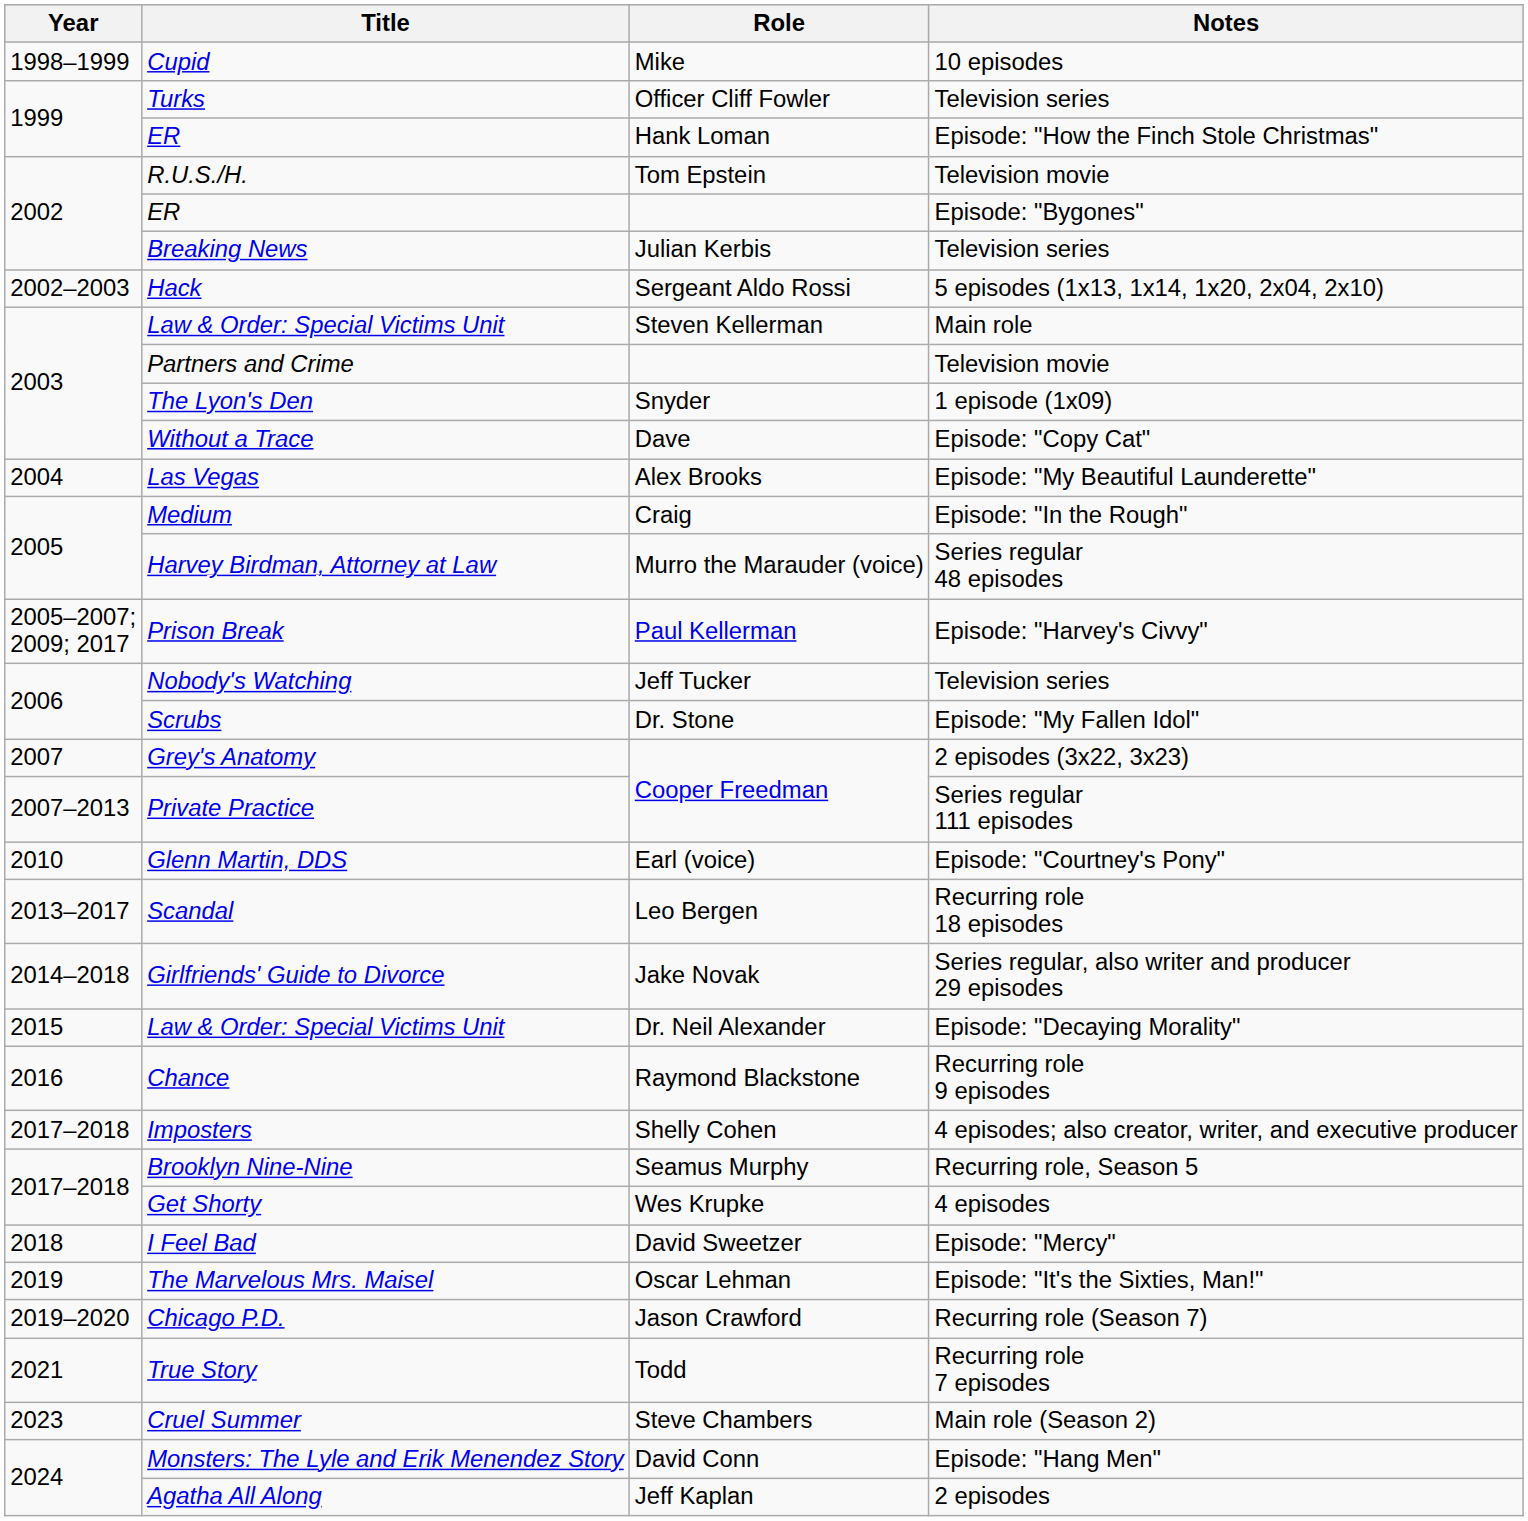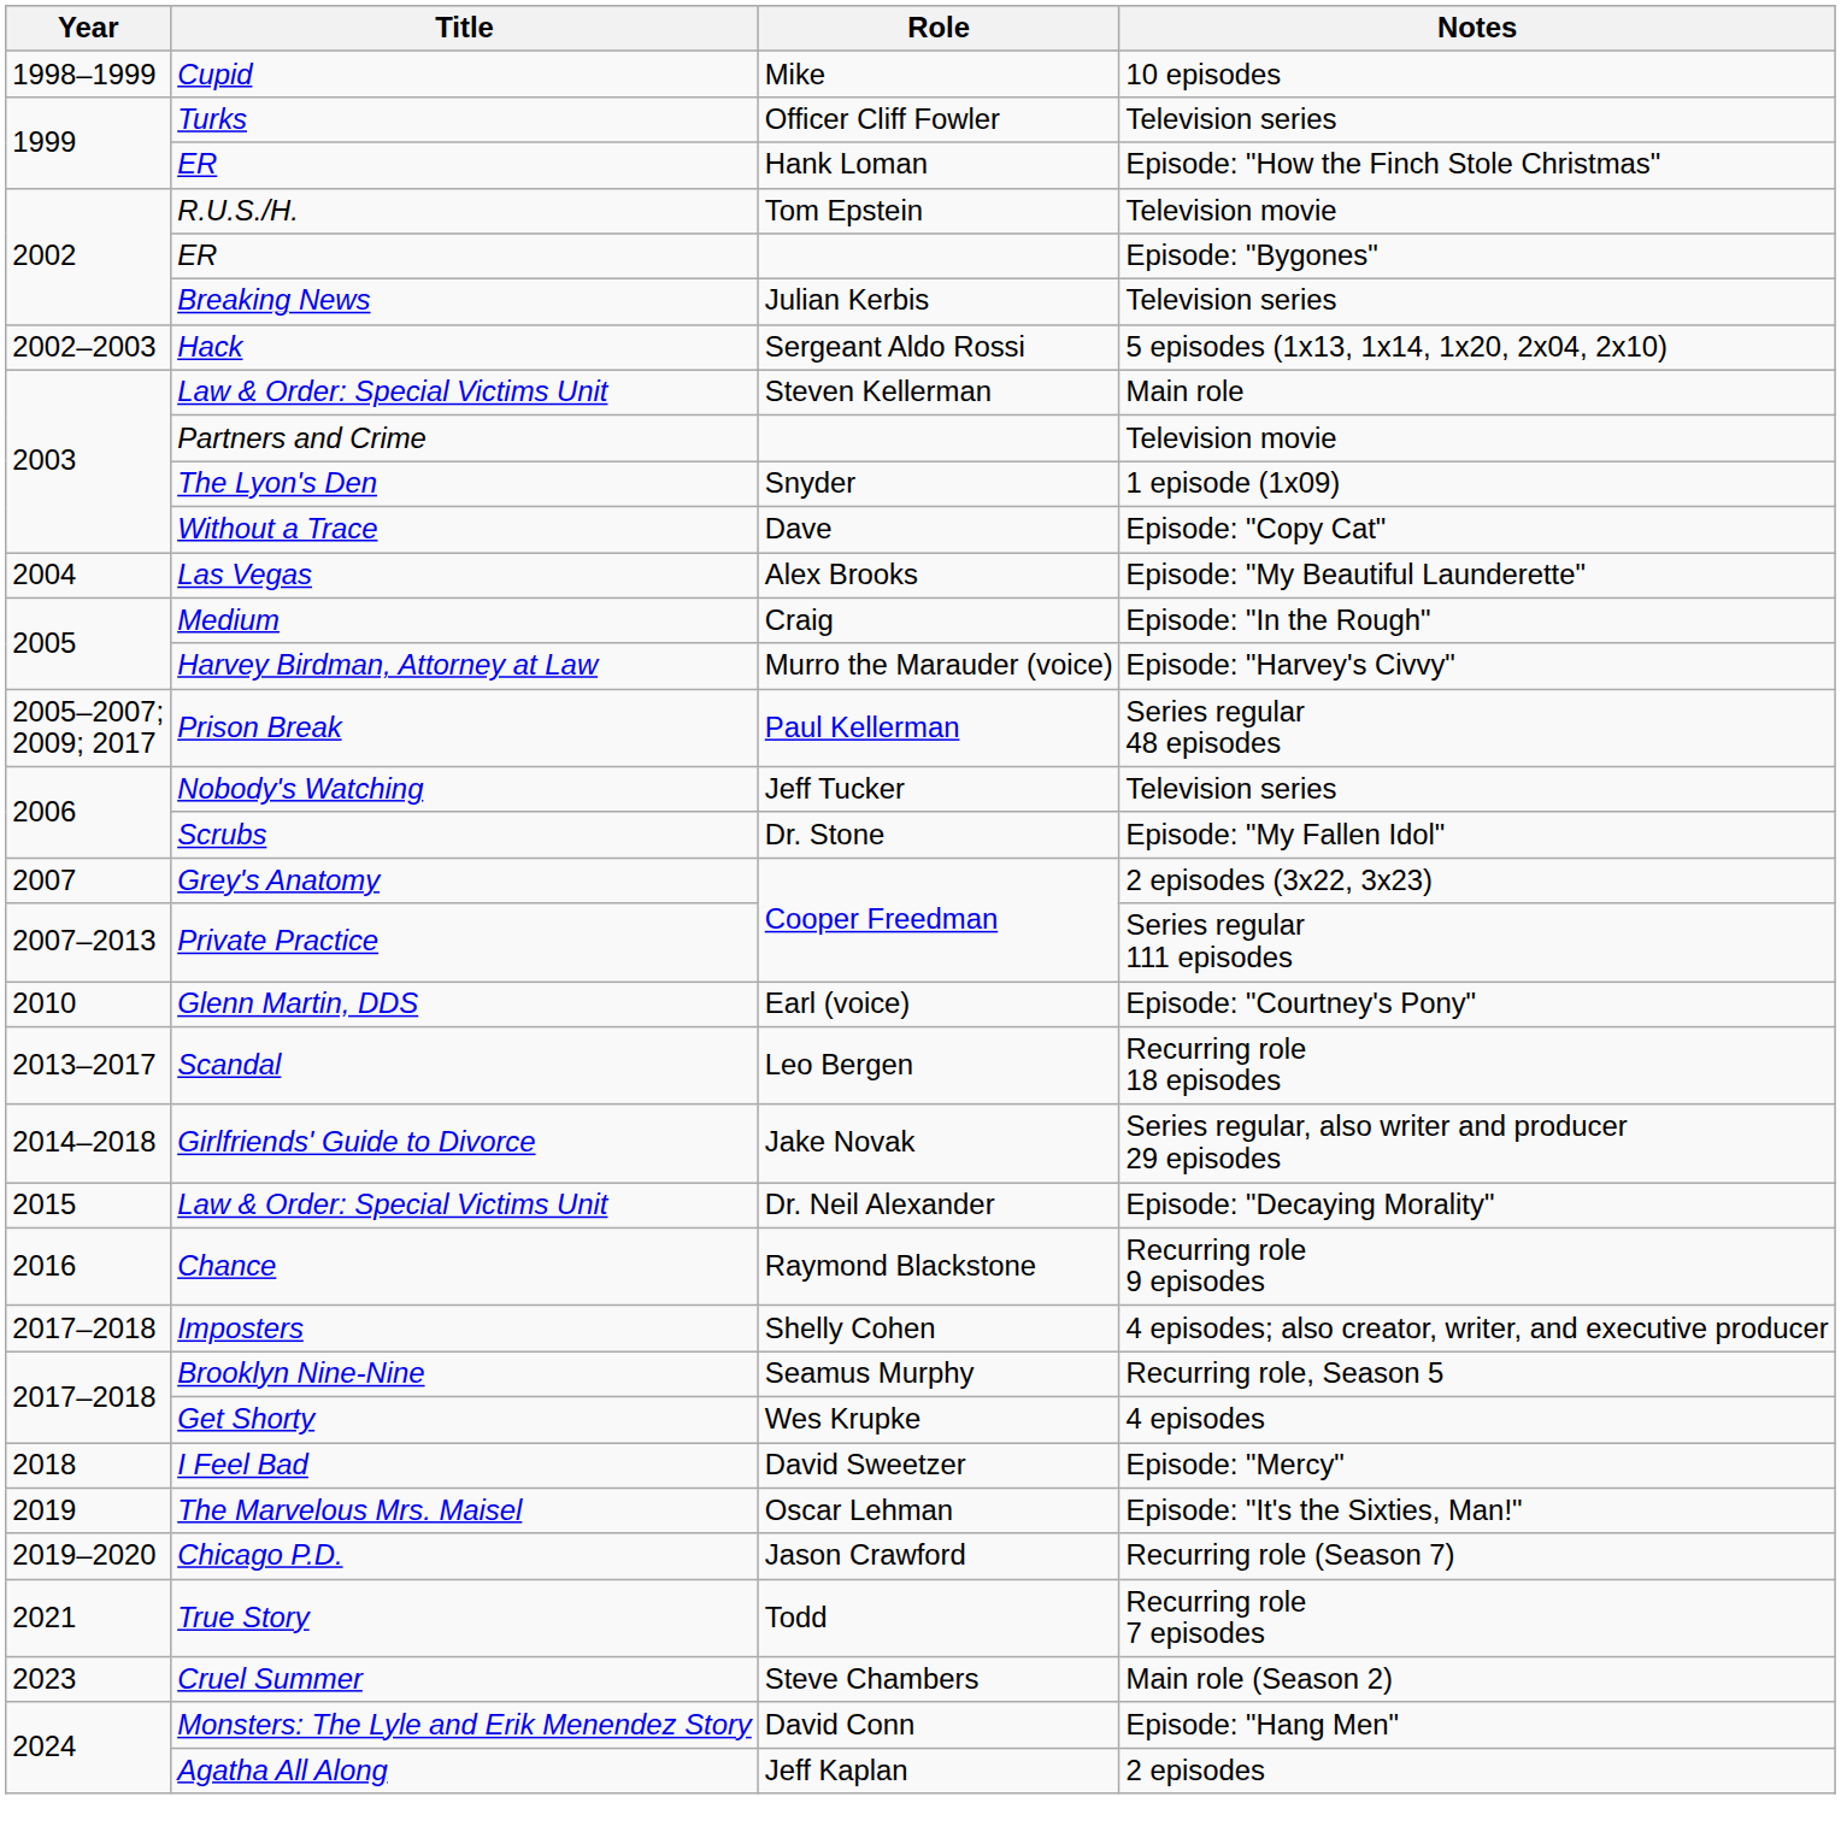Harvey Birdman, Attorney at Law | Notes: Series regular 48 episodes -> Episode: "Harvey's Civvy"
Prison Break | Notes: Episode: "Harvey's Civvy" -> Series regular 48 episodes
